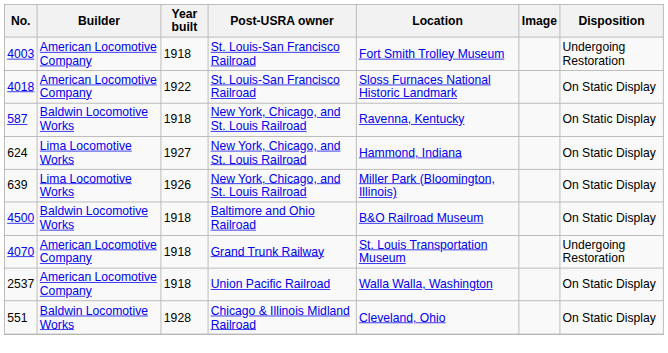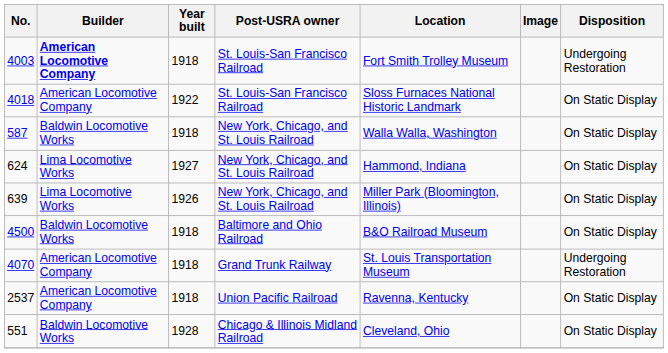4003 | Builder: normal -> bold
587 | Location: Ravenna, Kentucky -> Walla Walla, Washington
2537 | Location: Walla Walla, Washington -> Ravenna, Kentucky
